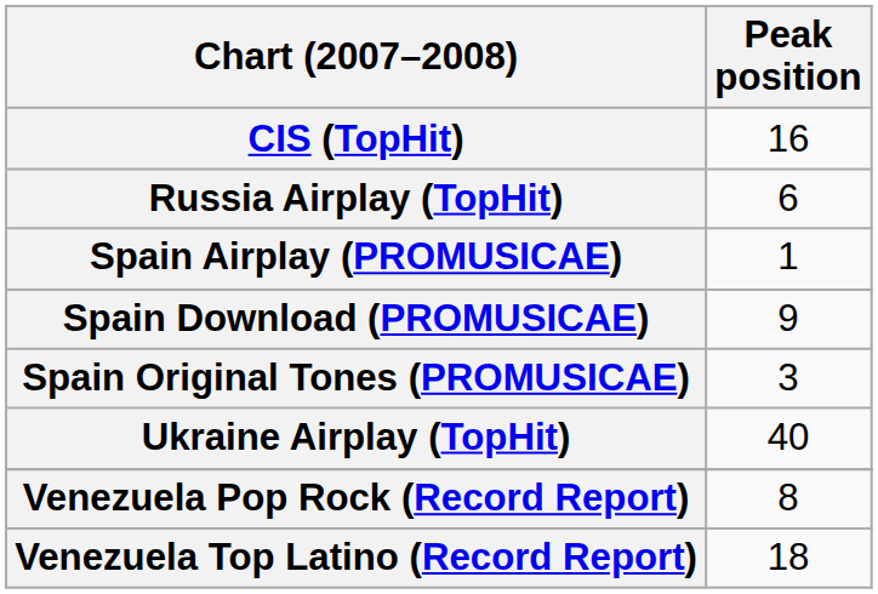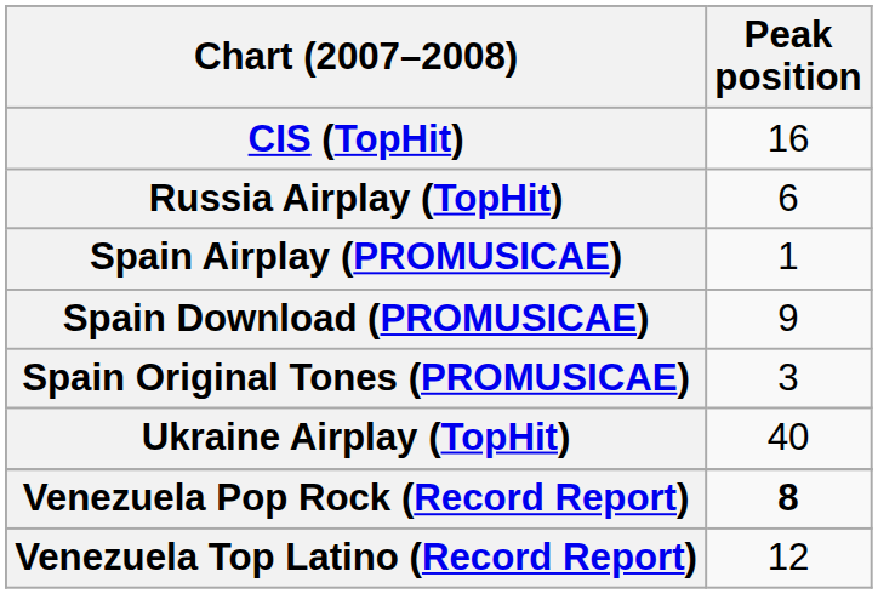Venezuela Pop Rock (Record Report) | Peak position: normal -> bold
Venezuela Top Latino (Record Report) | Peak position: 18 -> 12
